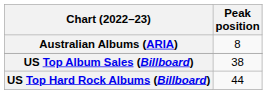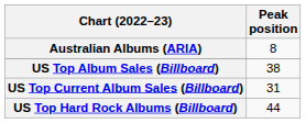+ row: US Top Current Album Sales (Billboard) | 31
